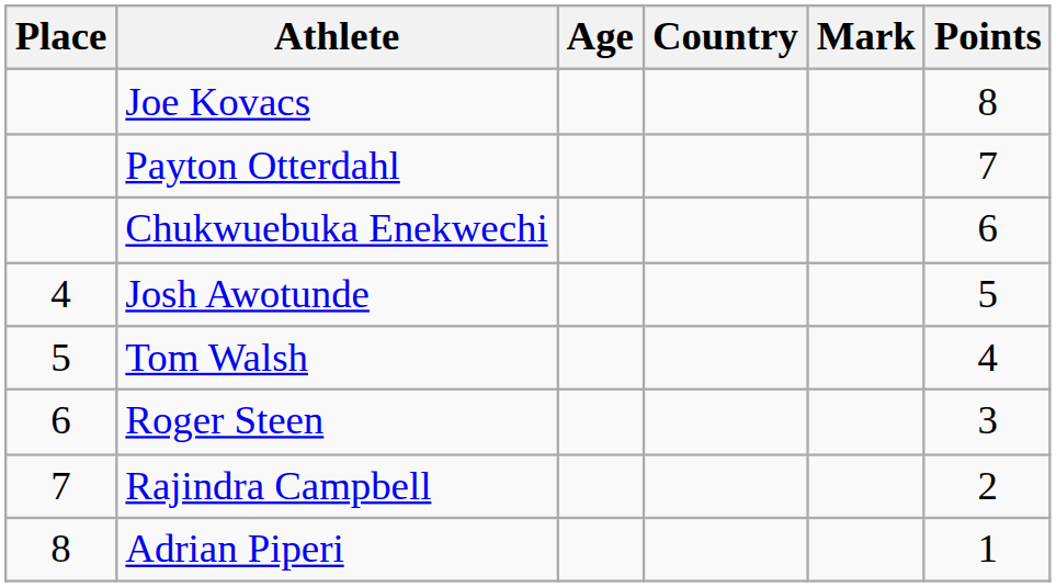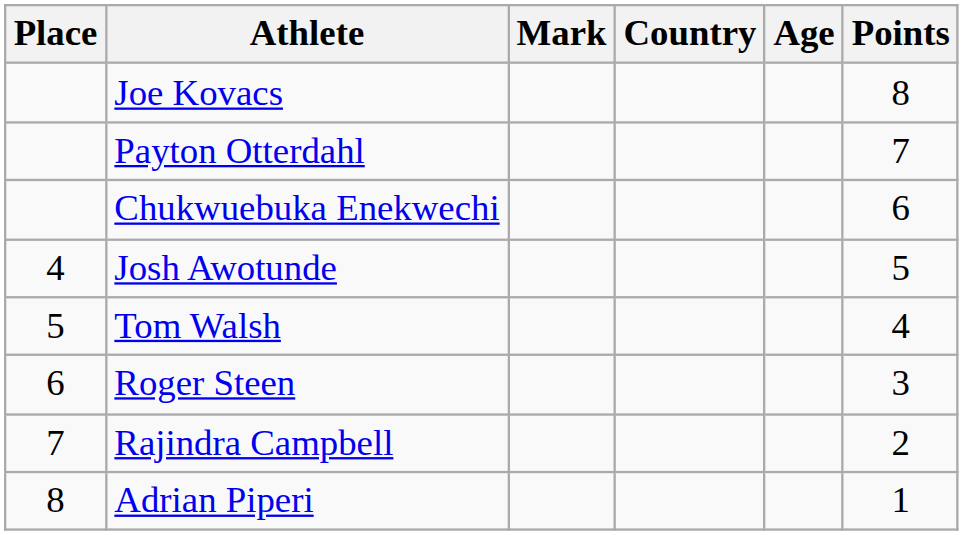columns swapped: Age <-> Mark
